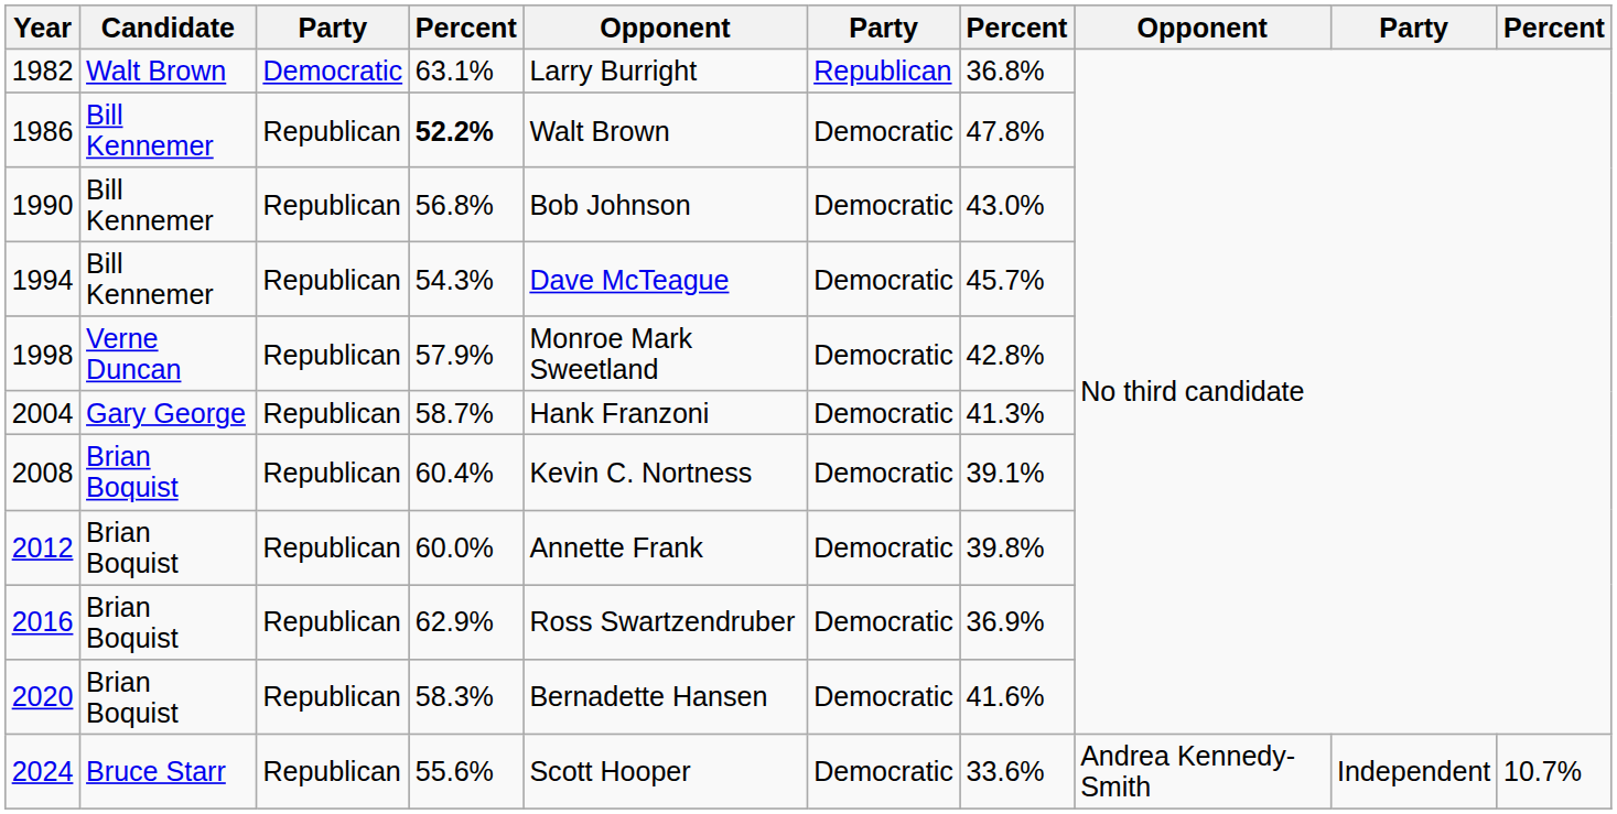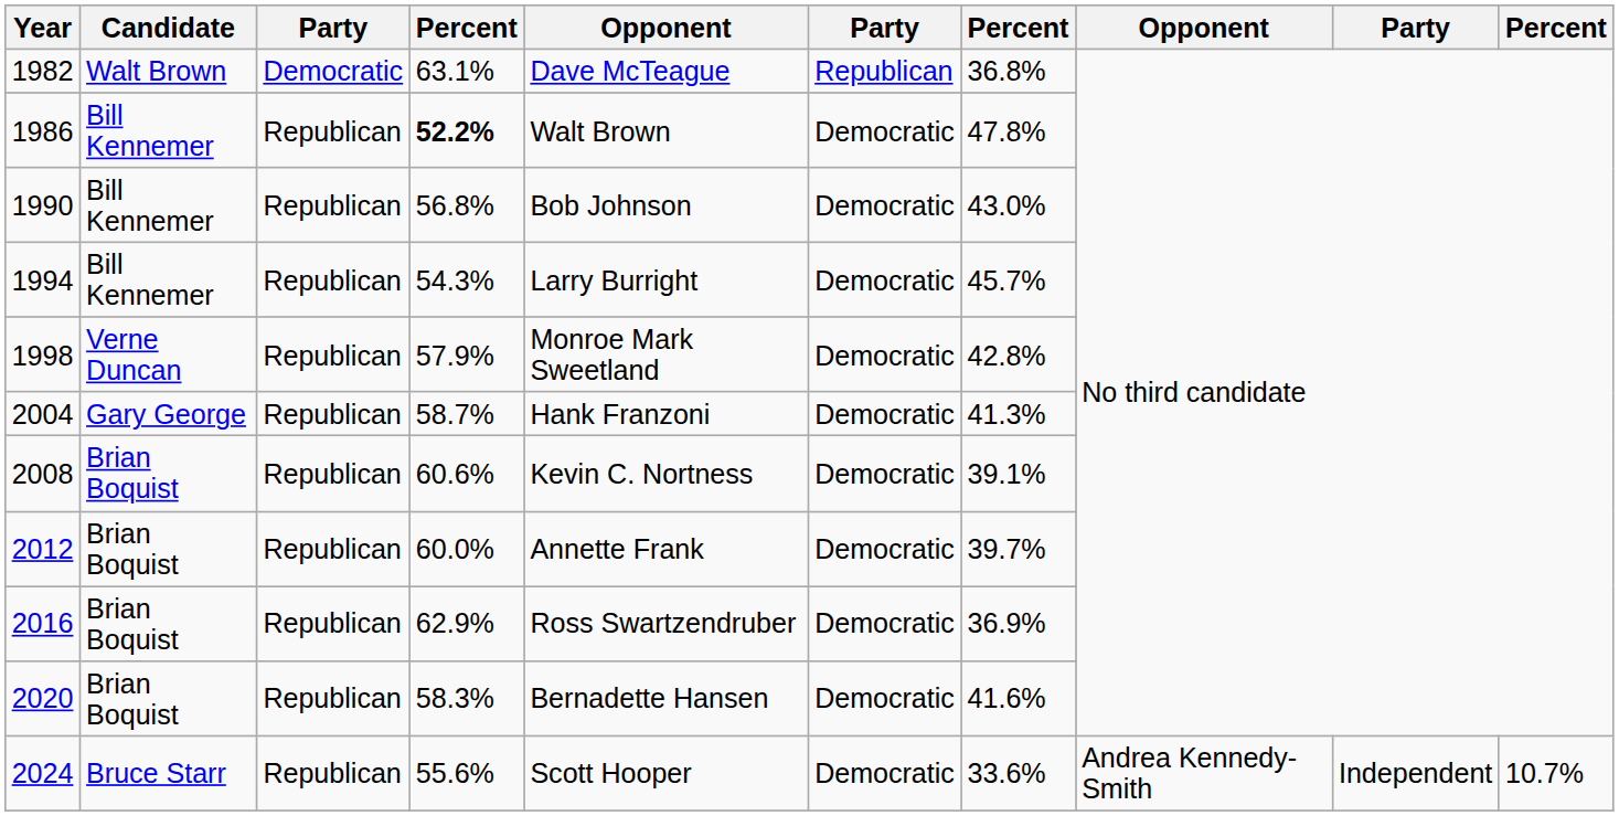1982 | column 5: Larry Burright -> Dave McTeague
1994 | column 5: Dave McTeague -> Larry Burright
2008 | column 4: 60.4% -> 60.6%
2012 | column 7: 39.8% -> 39.7%
